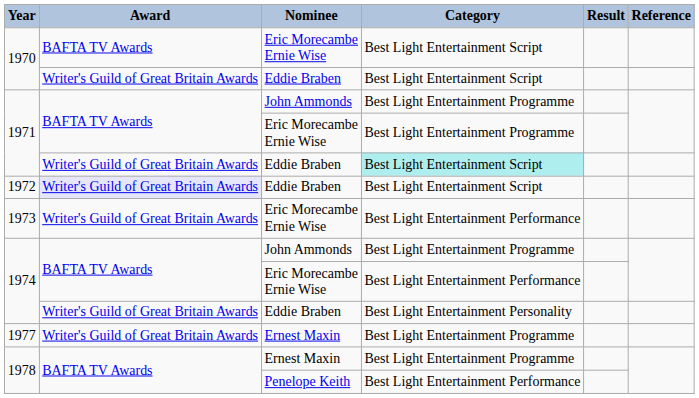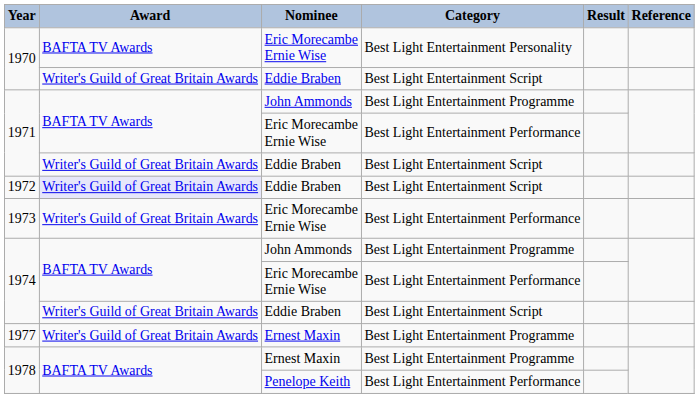1970 / Eric Morecambe Ernie Wise | Category: Best Light Entertainment Script -> Best Light Entertainment Personality
1971 / Eric Morecambe Ernie Wise | Category: Best Light Entertainment Programme -> Best Light Entertainment Performance
1971 / Eddie Braben | Category: paleturquoise background -> no background
1974 / Eddie Braben | Category: Best Light Entertainment Personality -> Best Light Entertainment Script
